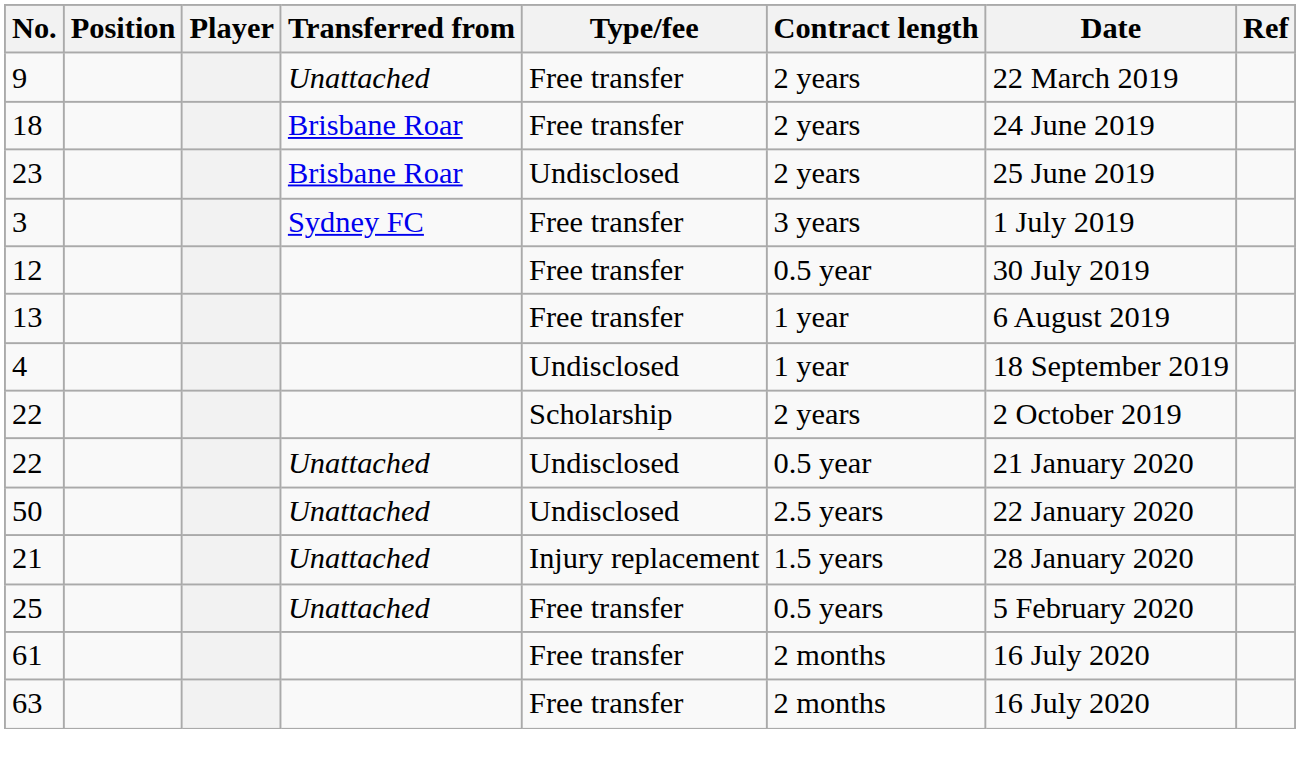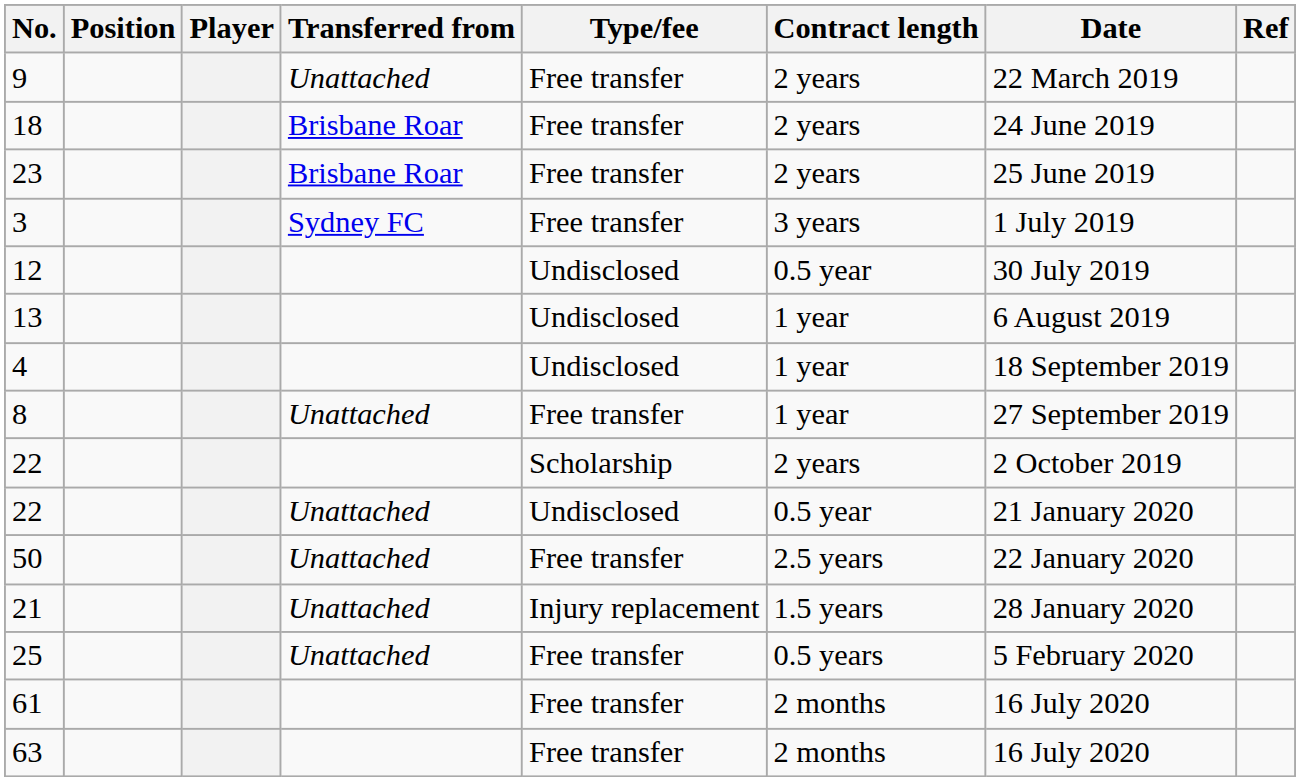23 | Type/fee: Undisclosed -> Free transfer
12 | Type/fee: Free transfer -> Undisclosed
13 | Type/fee: Free transfer -> Undisclosed
+ row: 8 | Unattached | Free transfer | 1 year | 27 September 2019
50 | Type/fee: Undisclosed -> Free transfer
